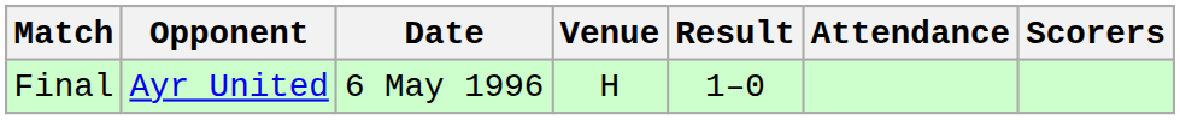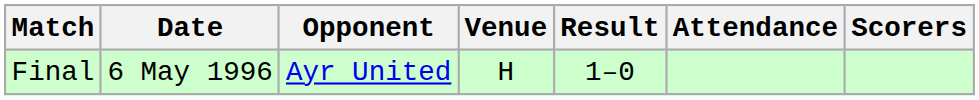columns swapped: Date <-> Opponent
